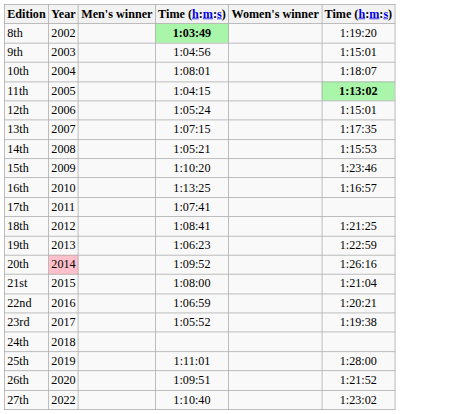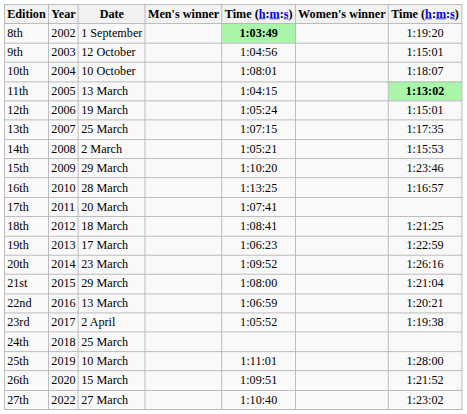+ column: Date | 1 September | 12 October | 10 October | 13 March | 19 March | 25 March | 2 March | 29 March | 28 March | 20 March | 18 March | 17 March | 23 March | 29 March | 13 March | 2 April | 25 March | 10 March | 15 March | 27 March
20th | Year: pink background -> no background
